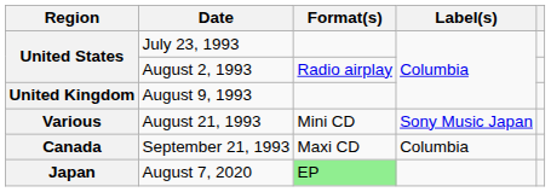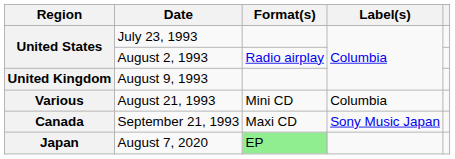August 21, 1993 | Label(s): Sony Music Japan -> Columbia
September 21, 1993 | Label(s): Columbia -> Sony Music Japan
